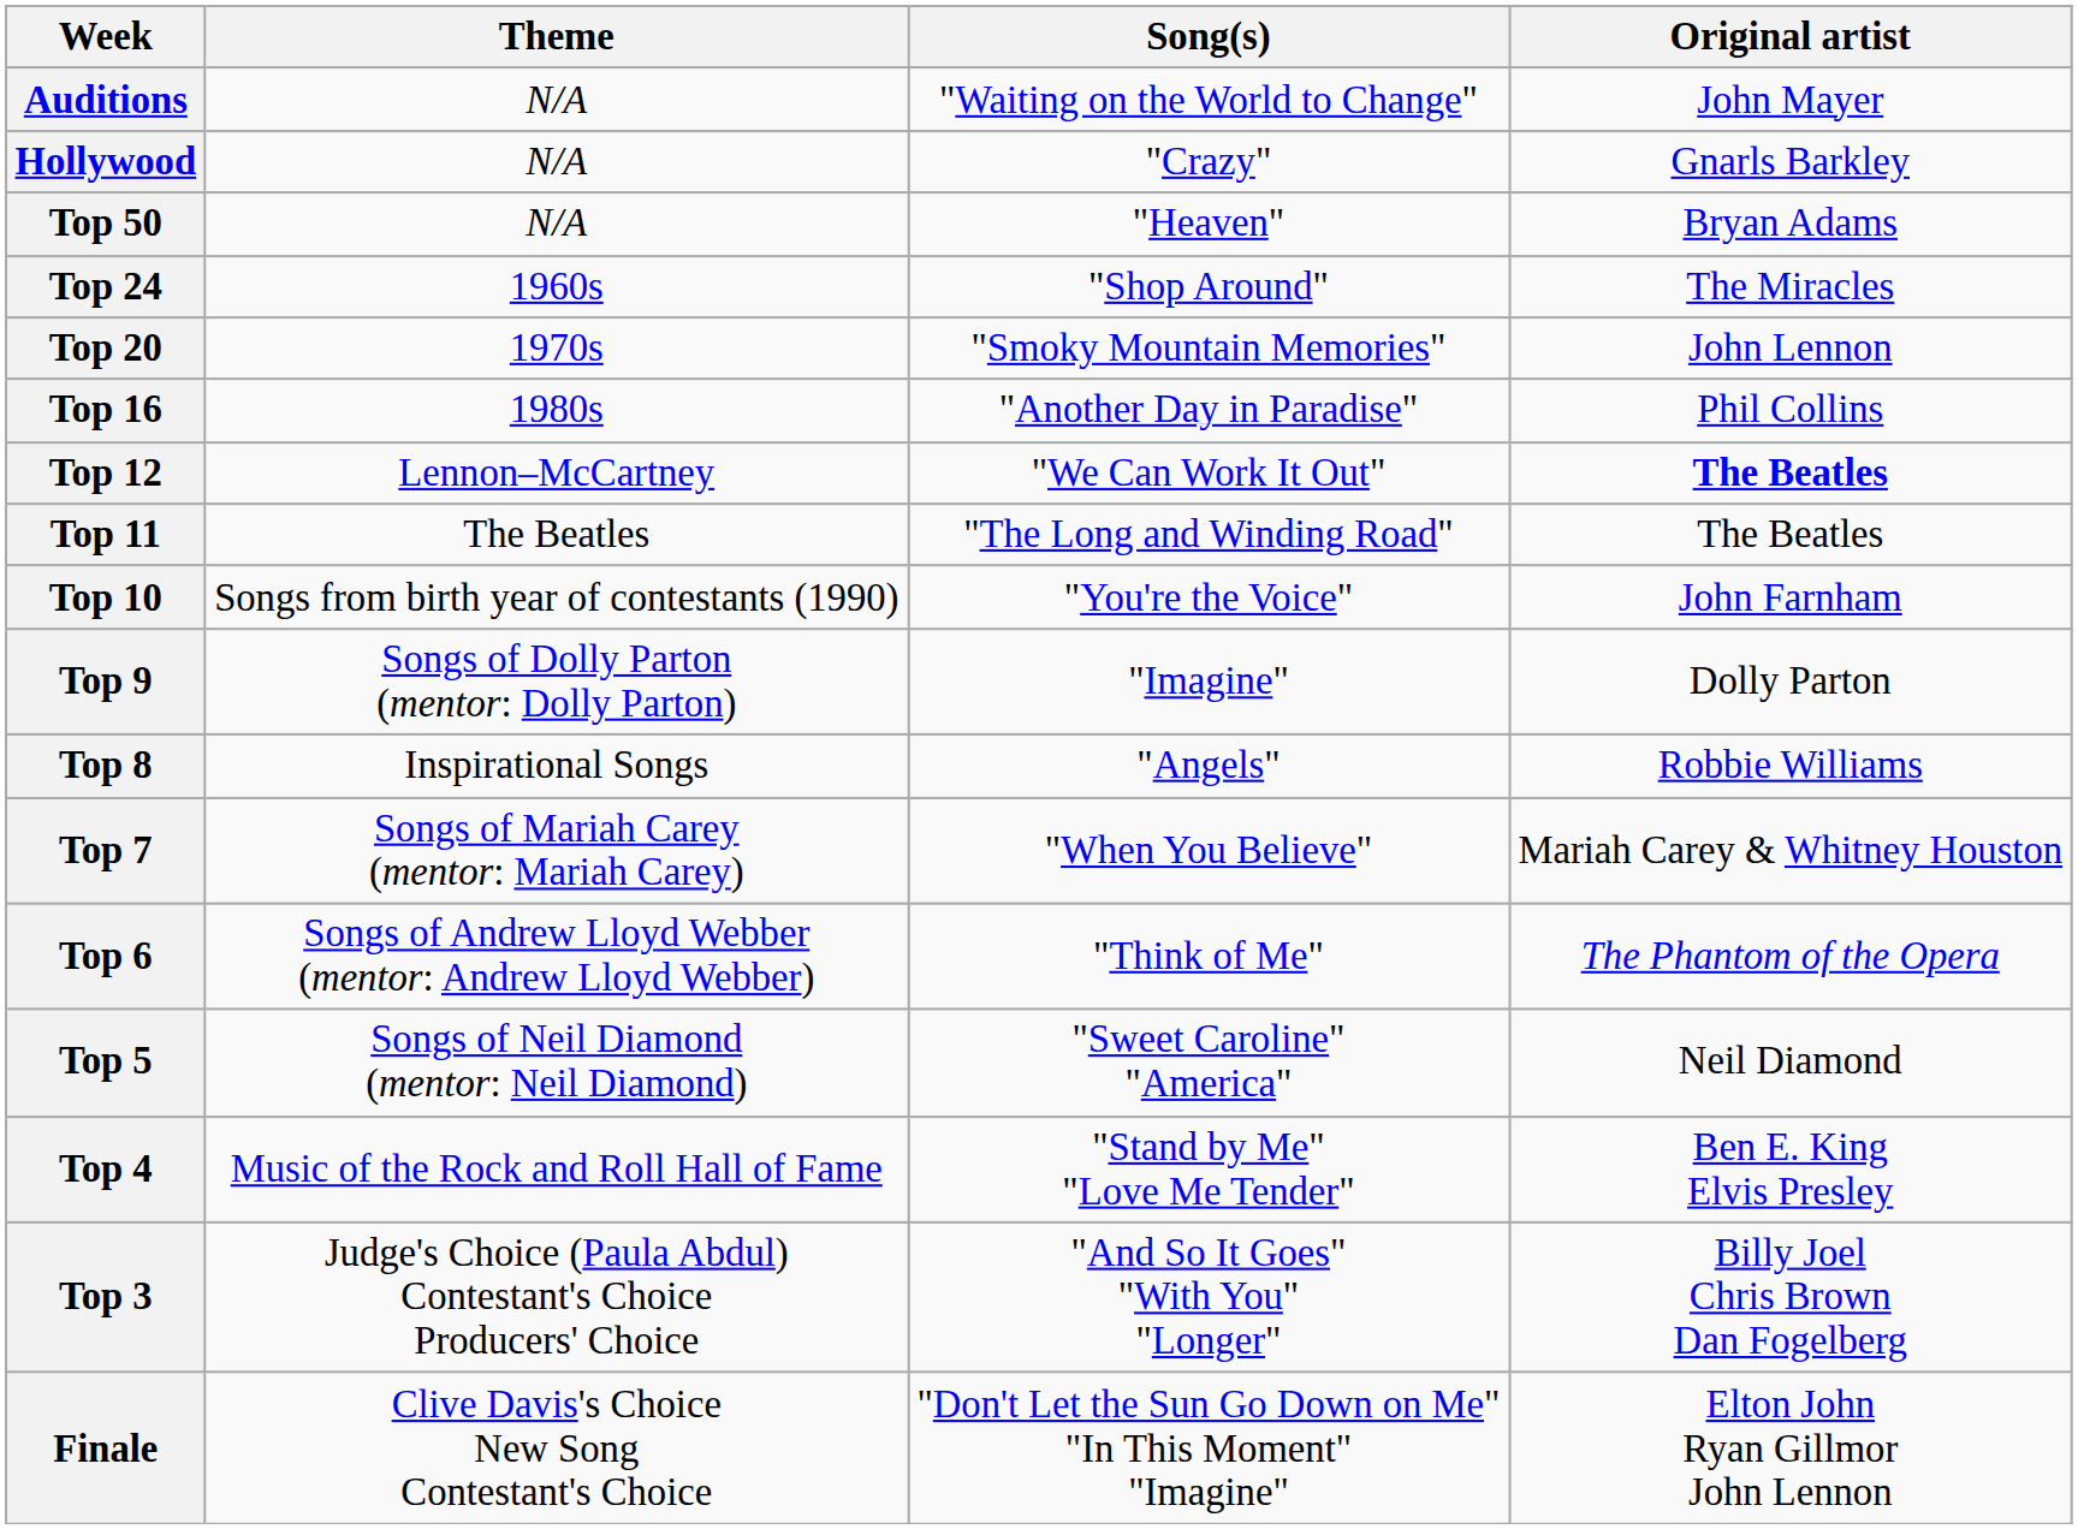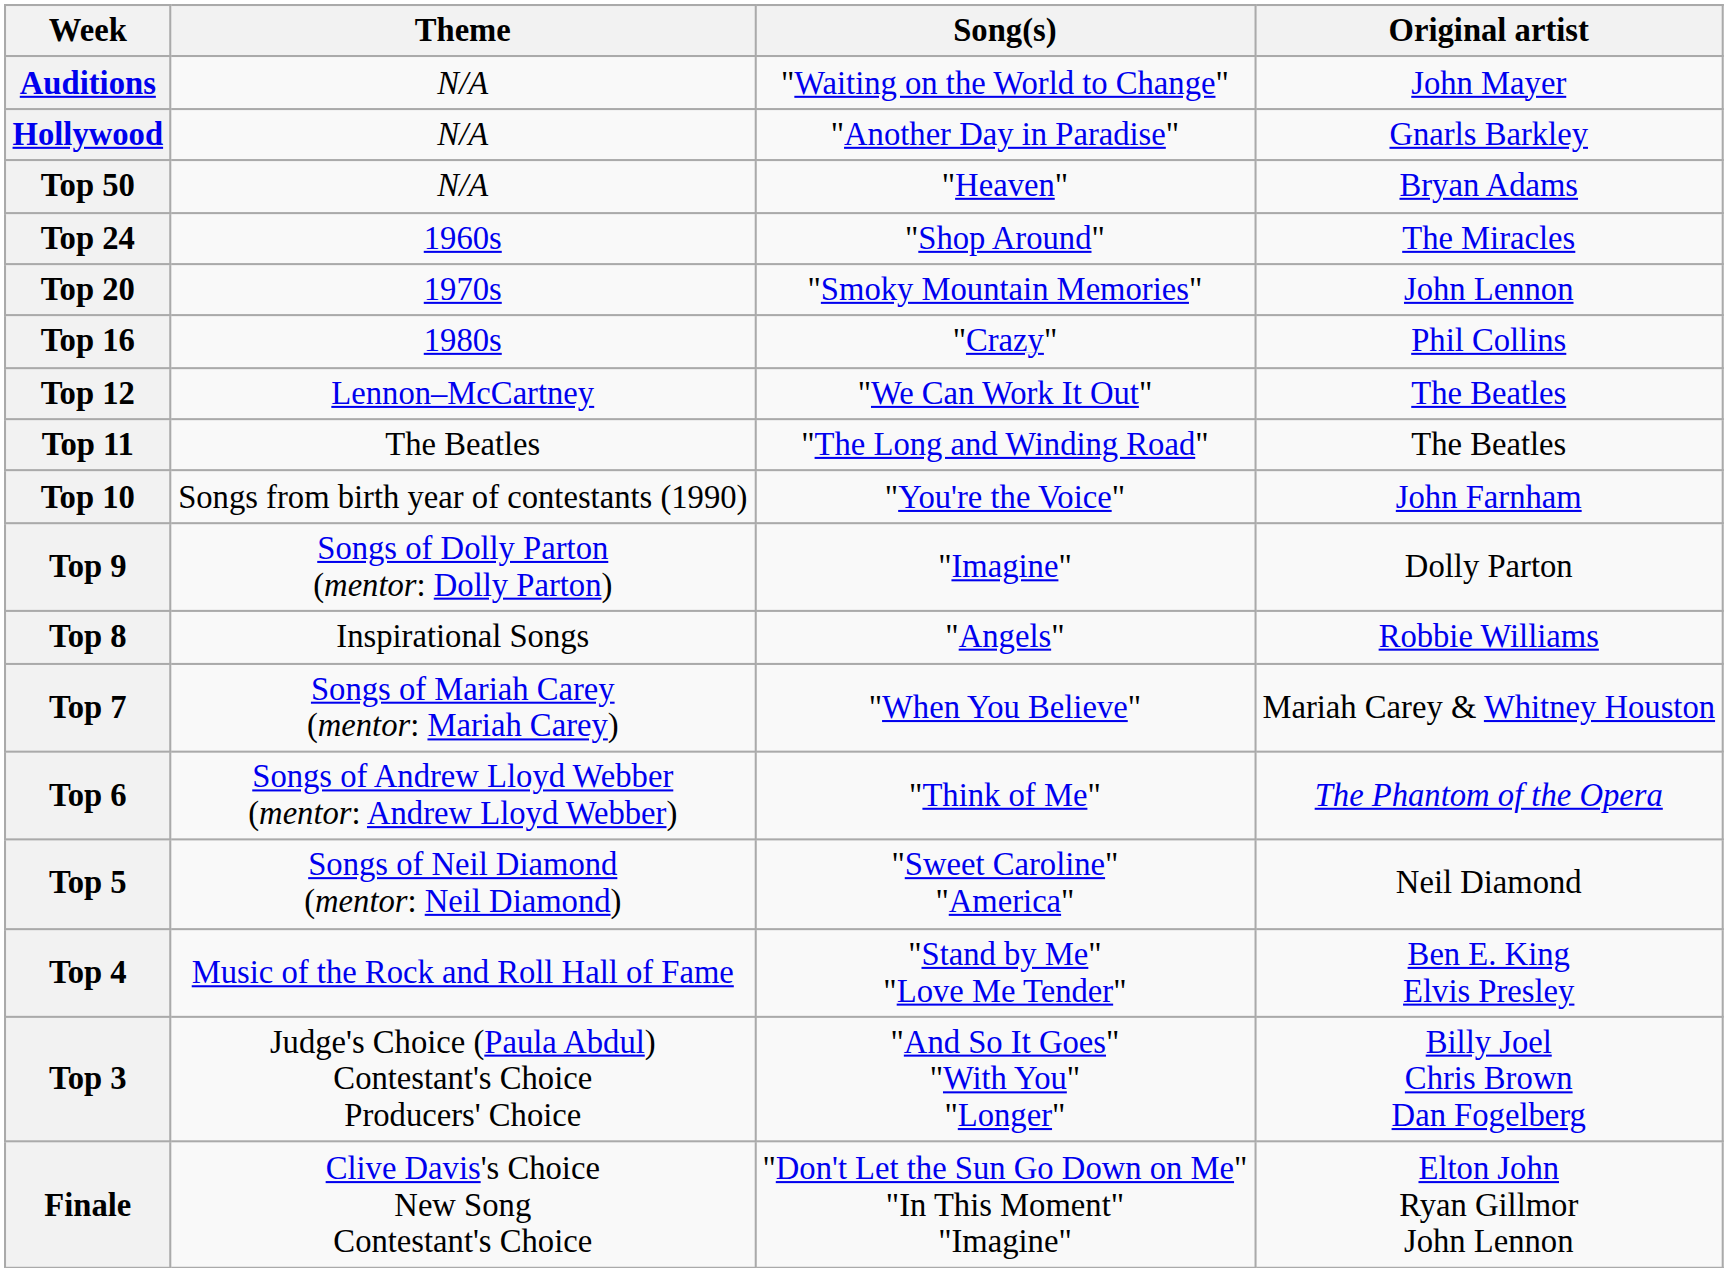Hollywood | Song(s): "Crazy" -> "Another Day in Paradise"
Top 16 | Song(s): "Another Day in Paradise" -> "Crazy"
Top 12 | Original artist: bold -> normal
